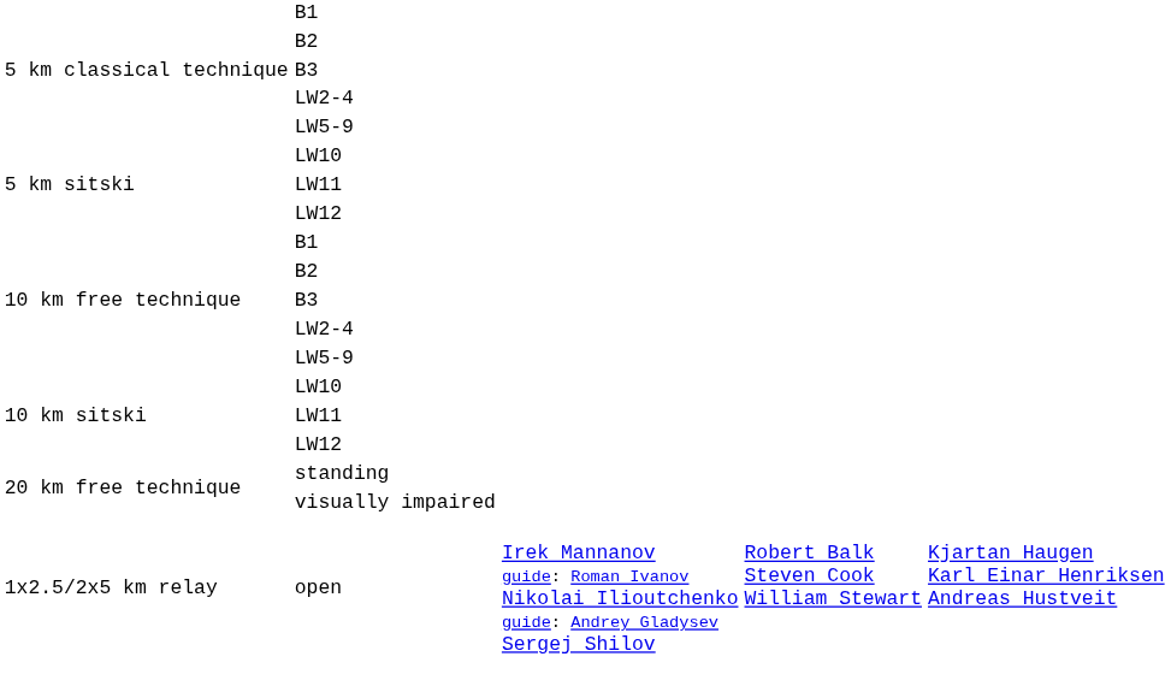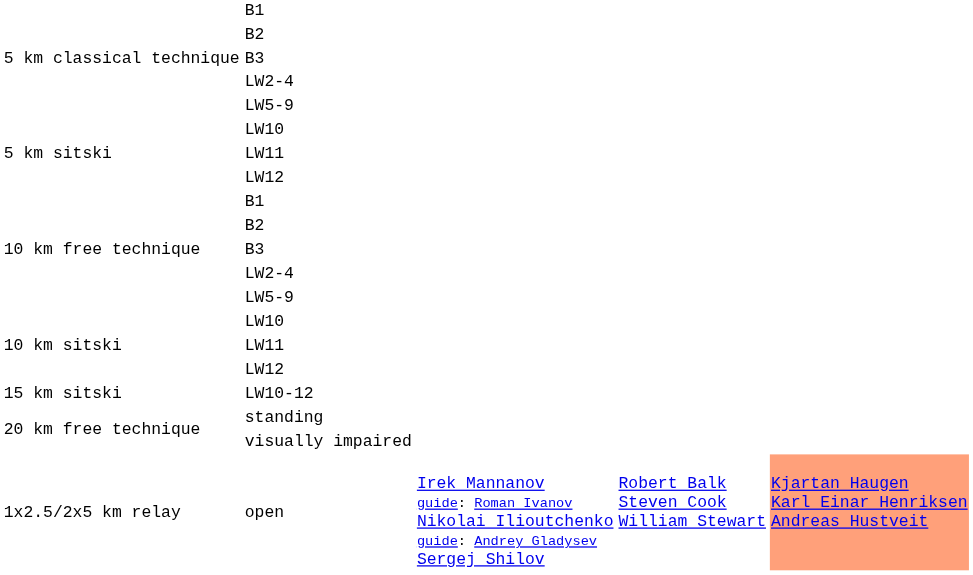+ row: 15 km sitski | LW10-12
open | column 5: no background -> lightsalmon background
